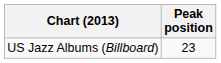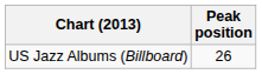US Jazz Albums (Billboard) | Peak position: 23 -> 26
